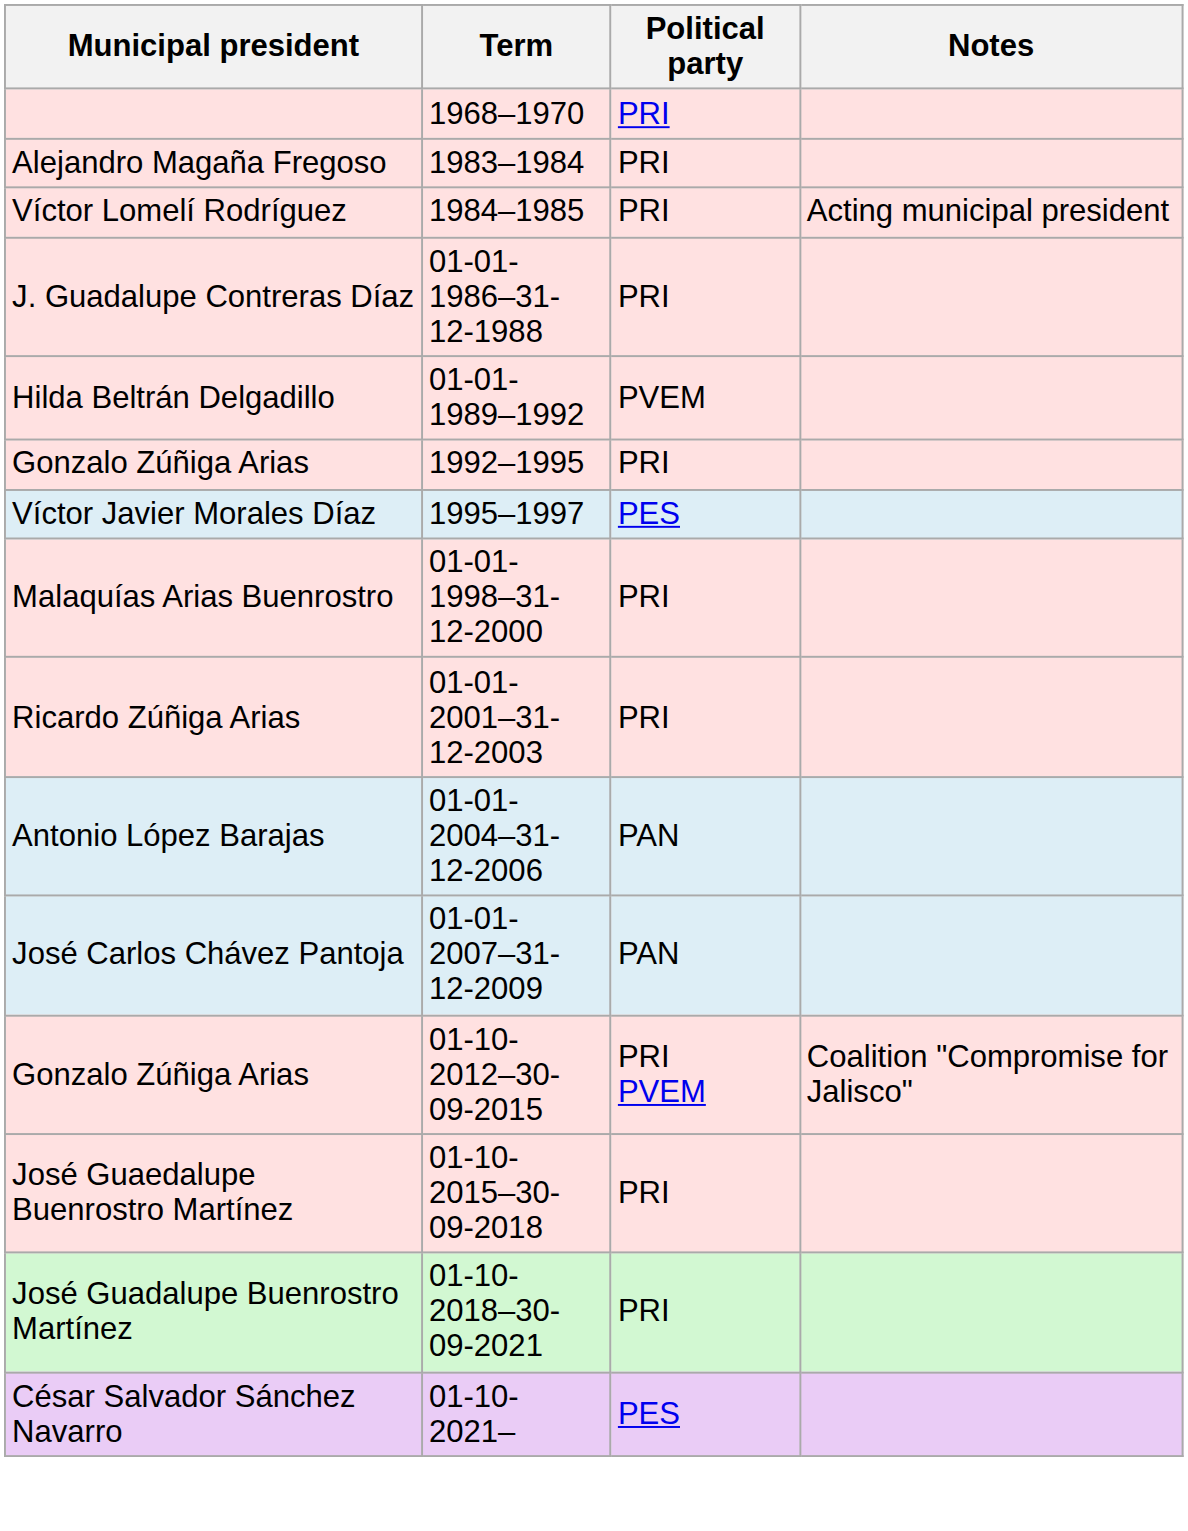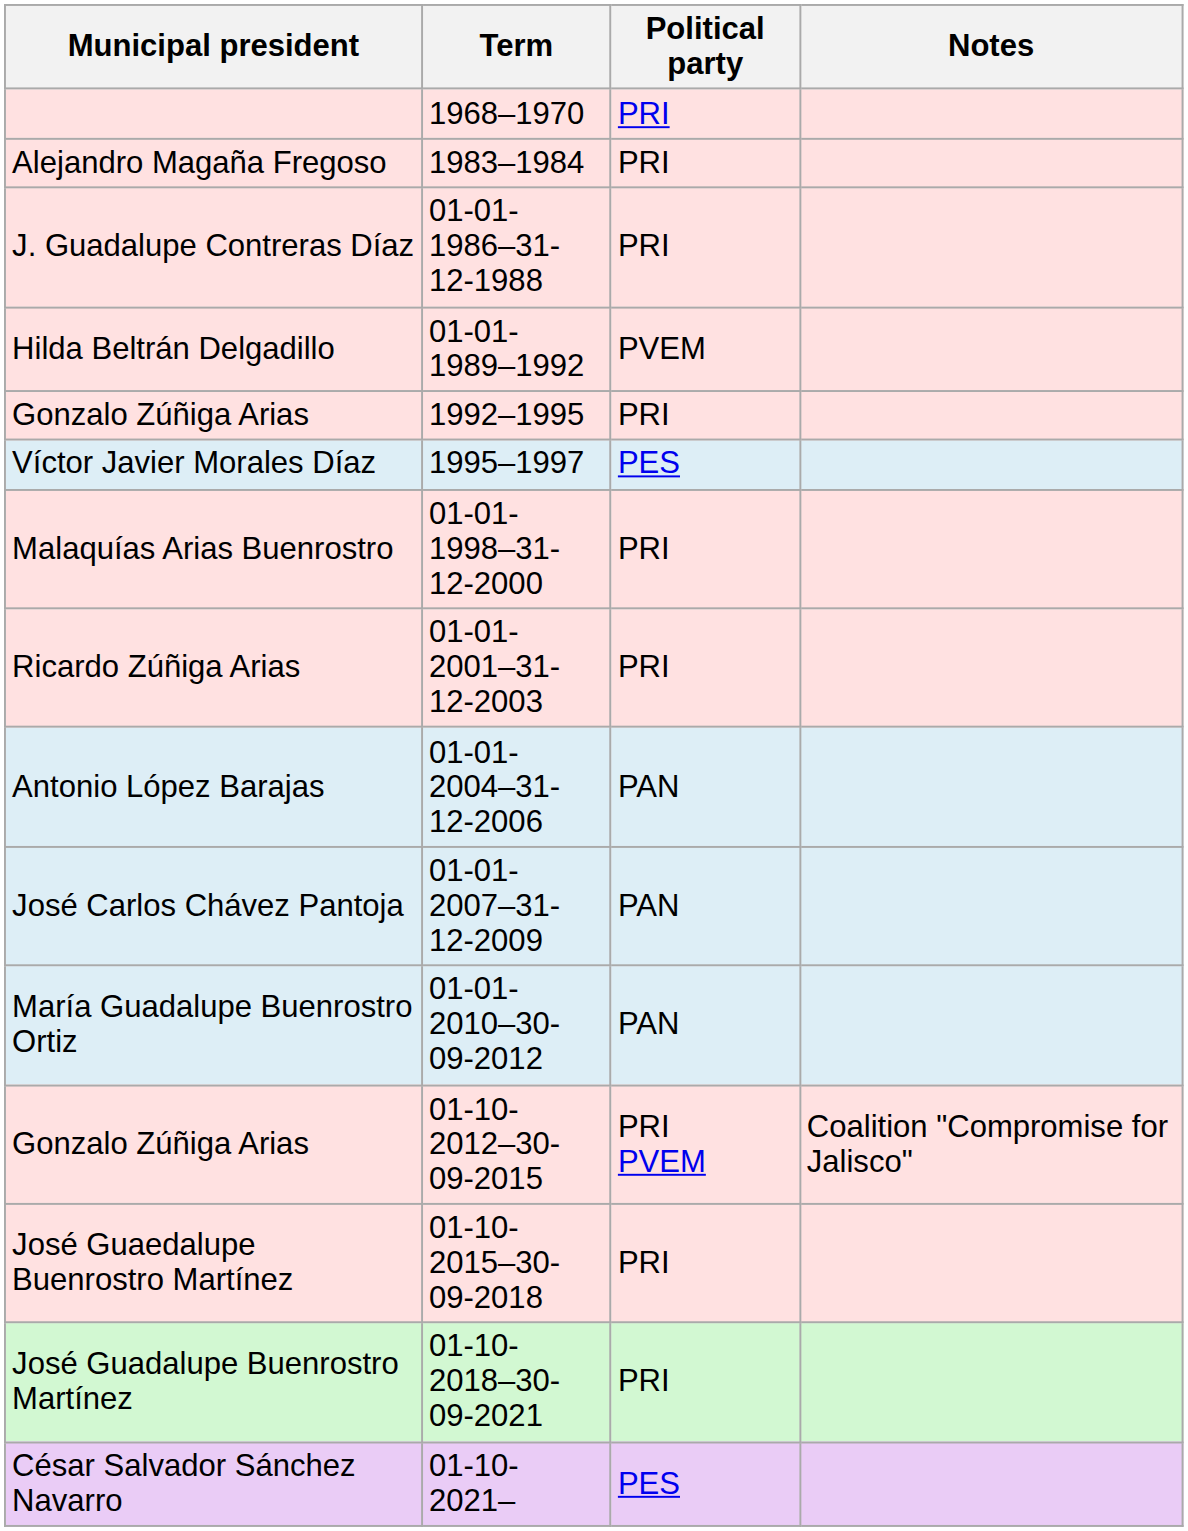- row: Víctor Lomelí Rodríguez | 1984–1985 | PRI | Acting municipal president
+ row: María Guadalupe Buenrostro Ortiz | 01-01-2010–30-09-2012 | PAN
